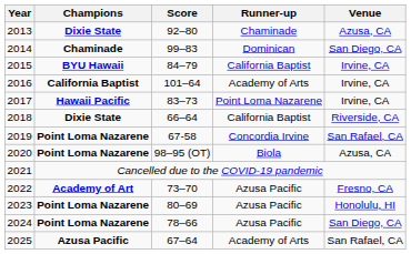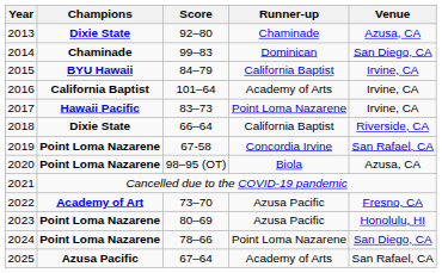2024 | Runner-up: Azusa Pacific -> Point Loma Nazarene
